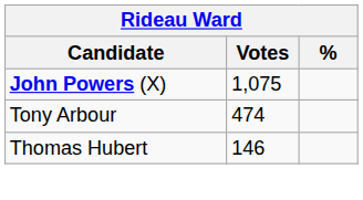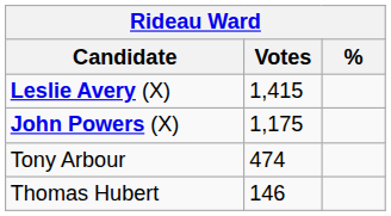+ row: Leslie Avery (X) | 1,415
John Powers (X) | Votes: 1,075 -> 1,175
